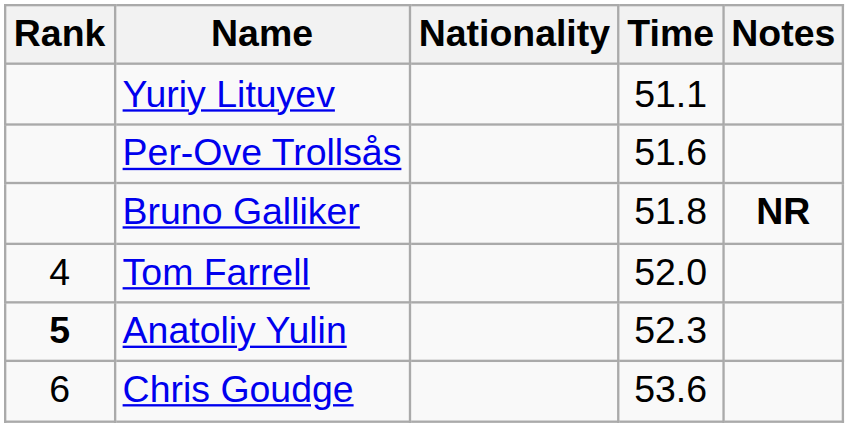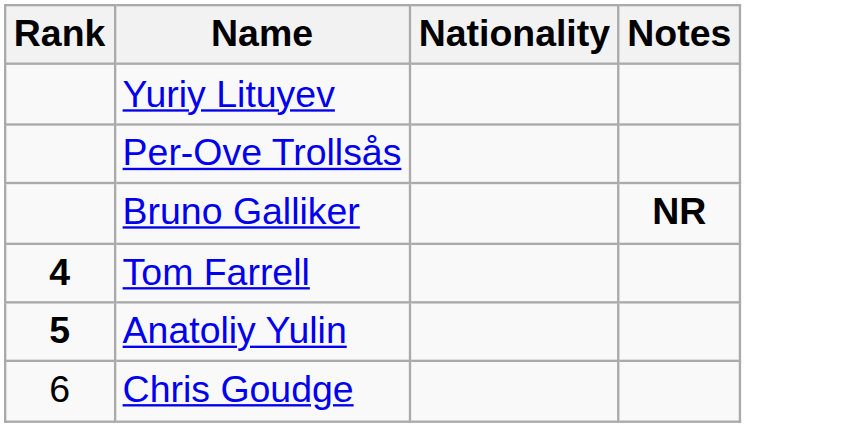- column: Time | 51.1 | 51.6 | 51.8 | 52.0 | 52.3 | 53.6
Tom Farrell | Rank: normal -> bold
